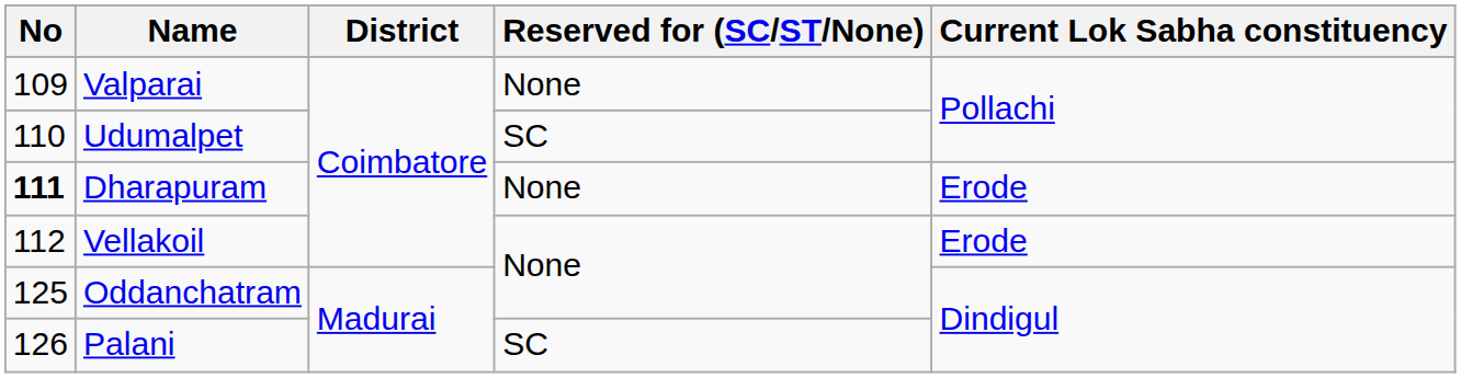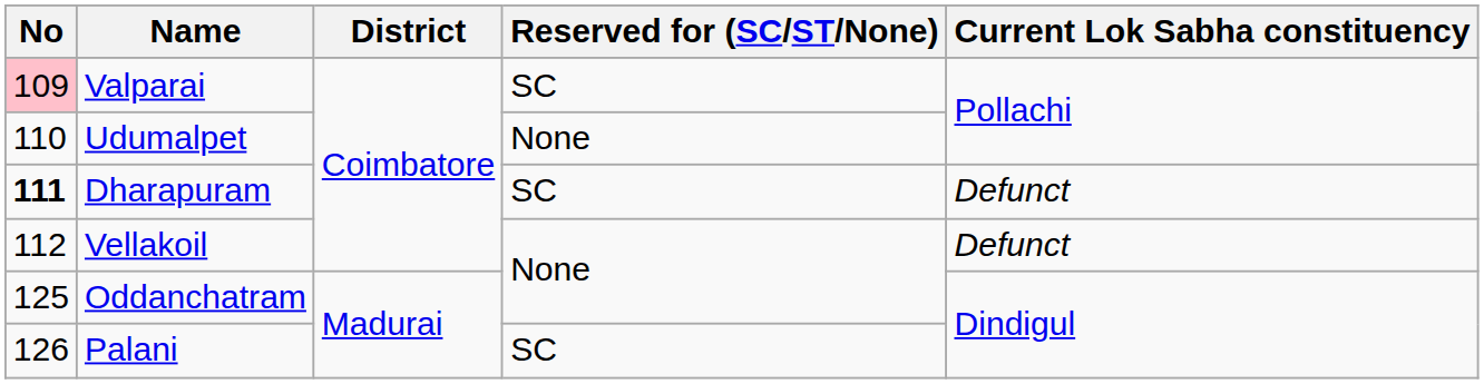Valparai | No: no background -> pink background
Valparai | Reserved for (SC/ST/None): None -> SC
Udumalpet | Reserved for (SC/ST/None): SC -> None
Dharapuram | Reserved for (SC/ST/None): None -> SC
Dharapuram | Current Lok Sabha constituency: Erode -> Defunct
Vellakoil | Current Lok Sabha constituency: Erode -> Defunct
